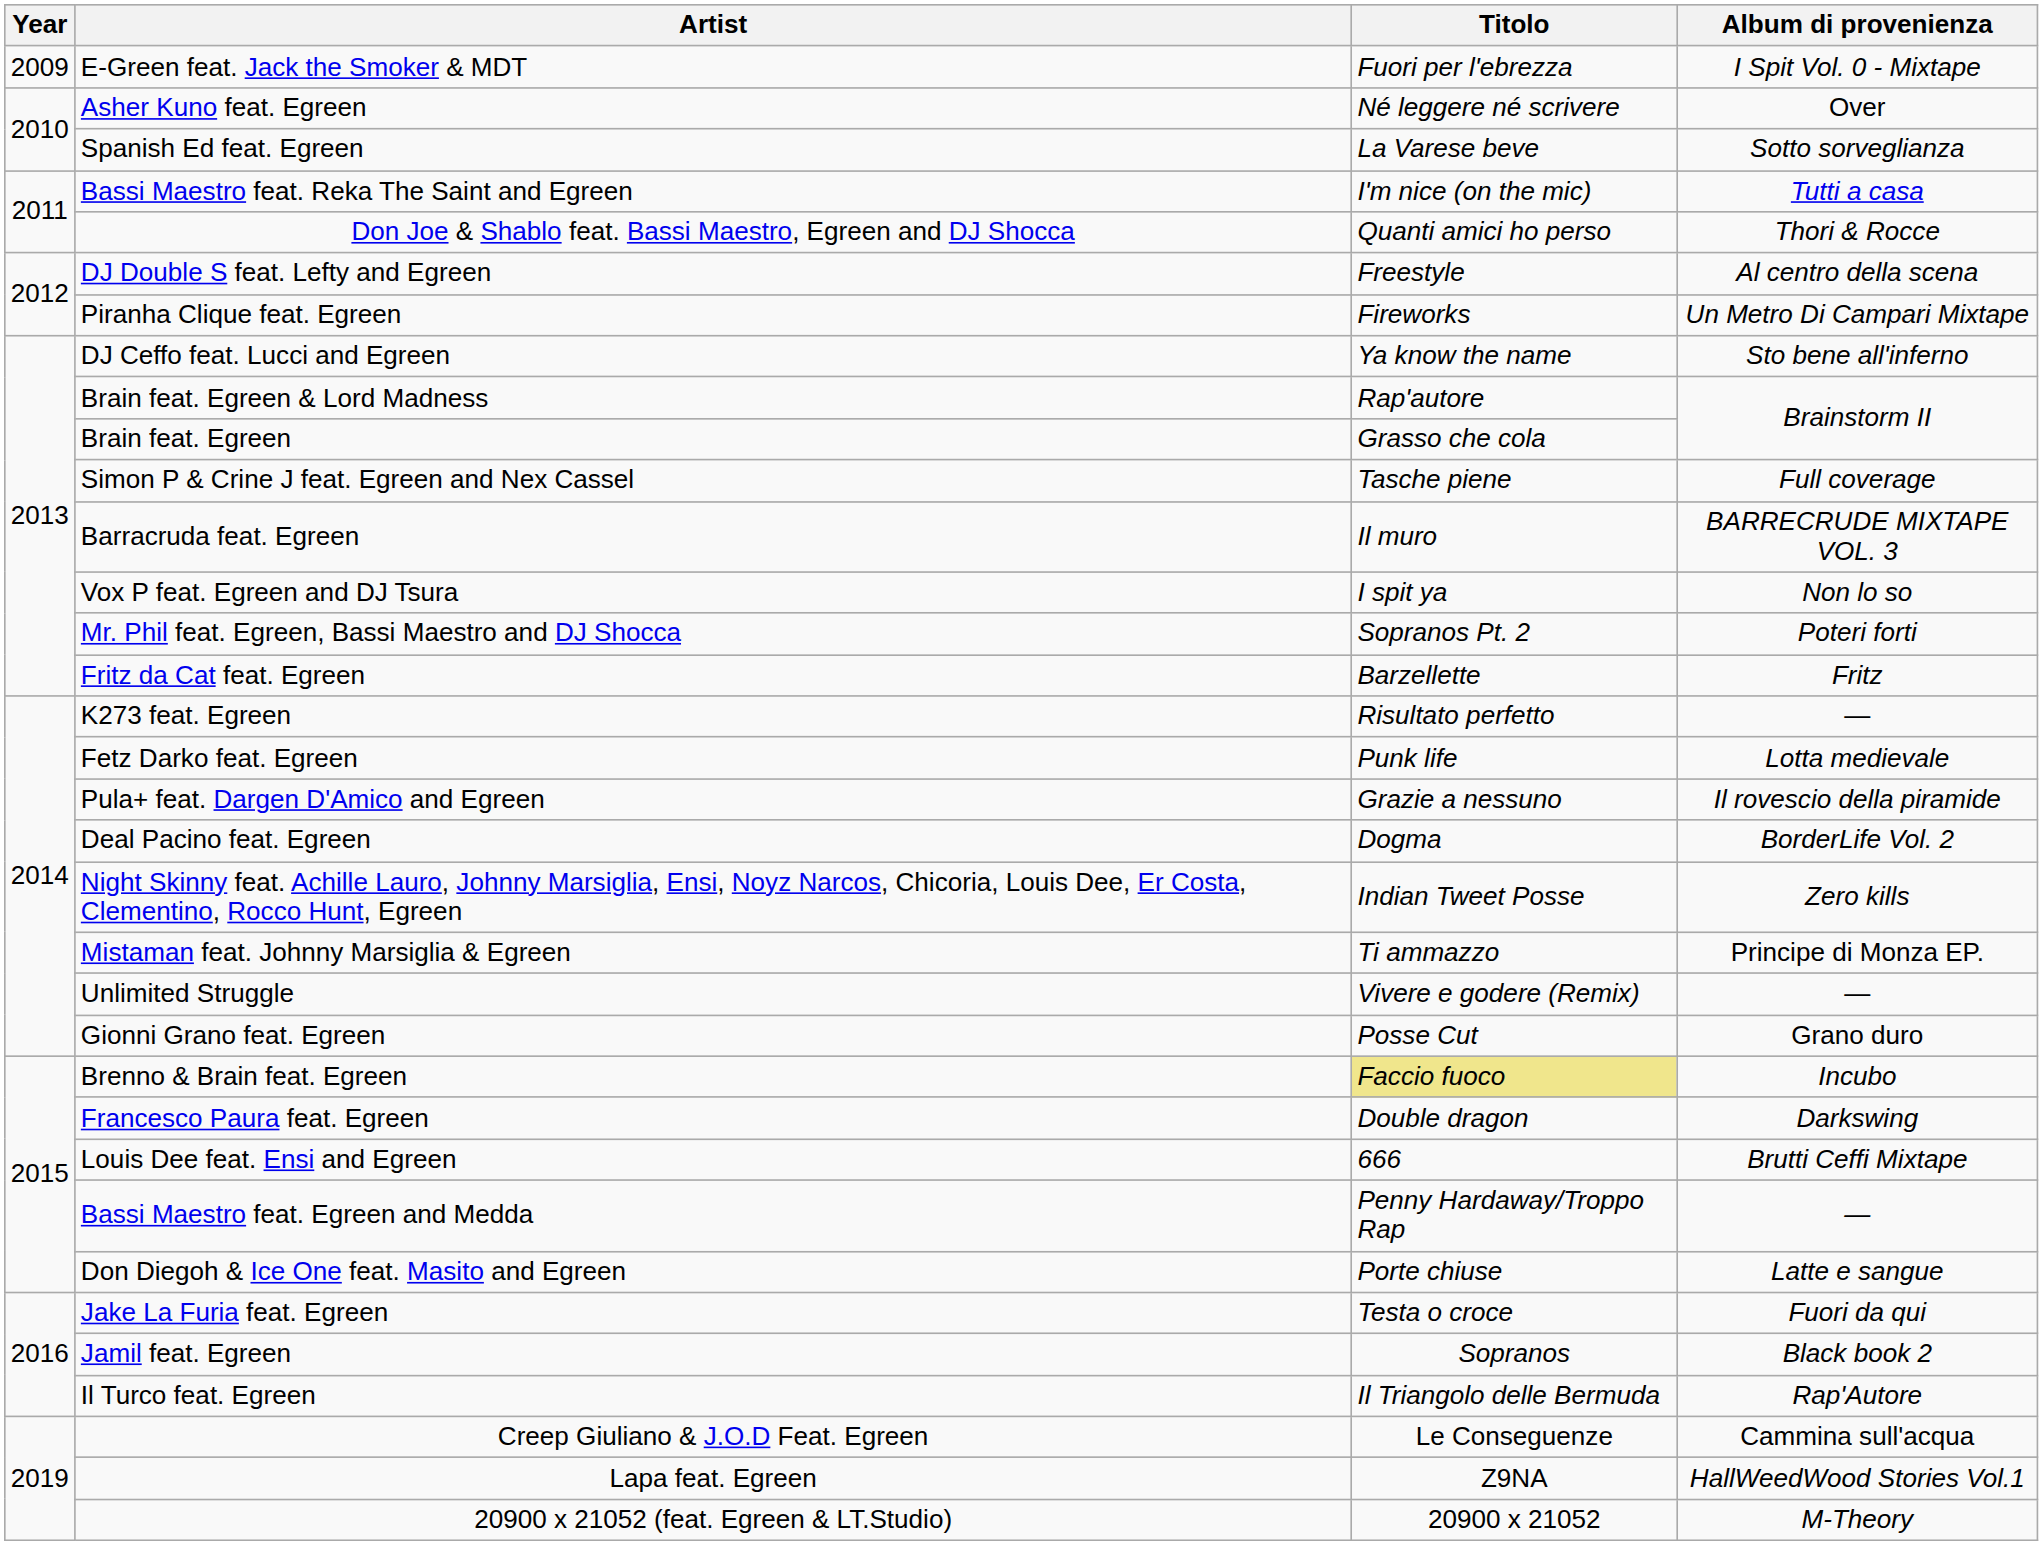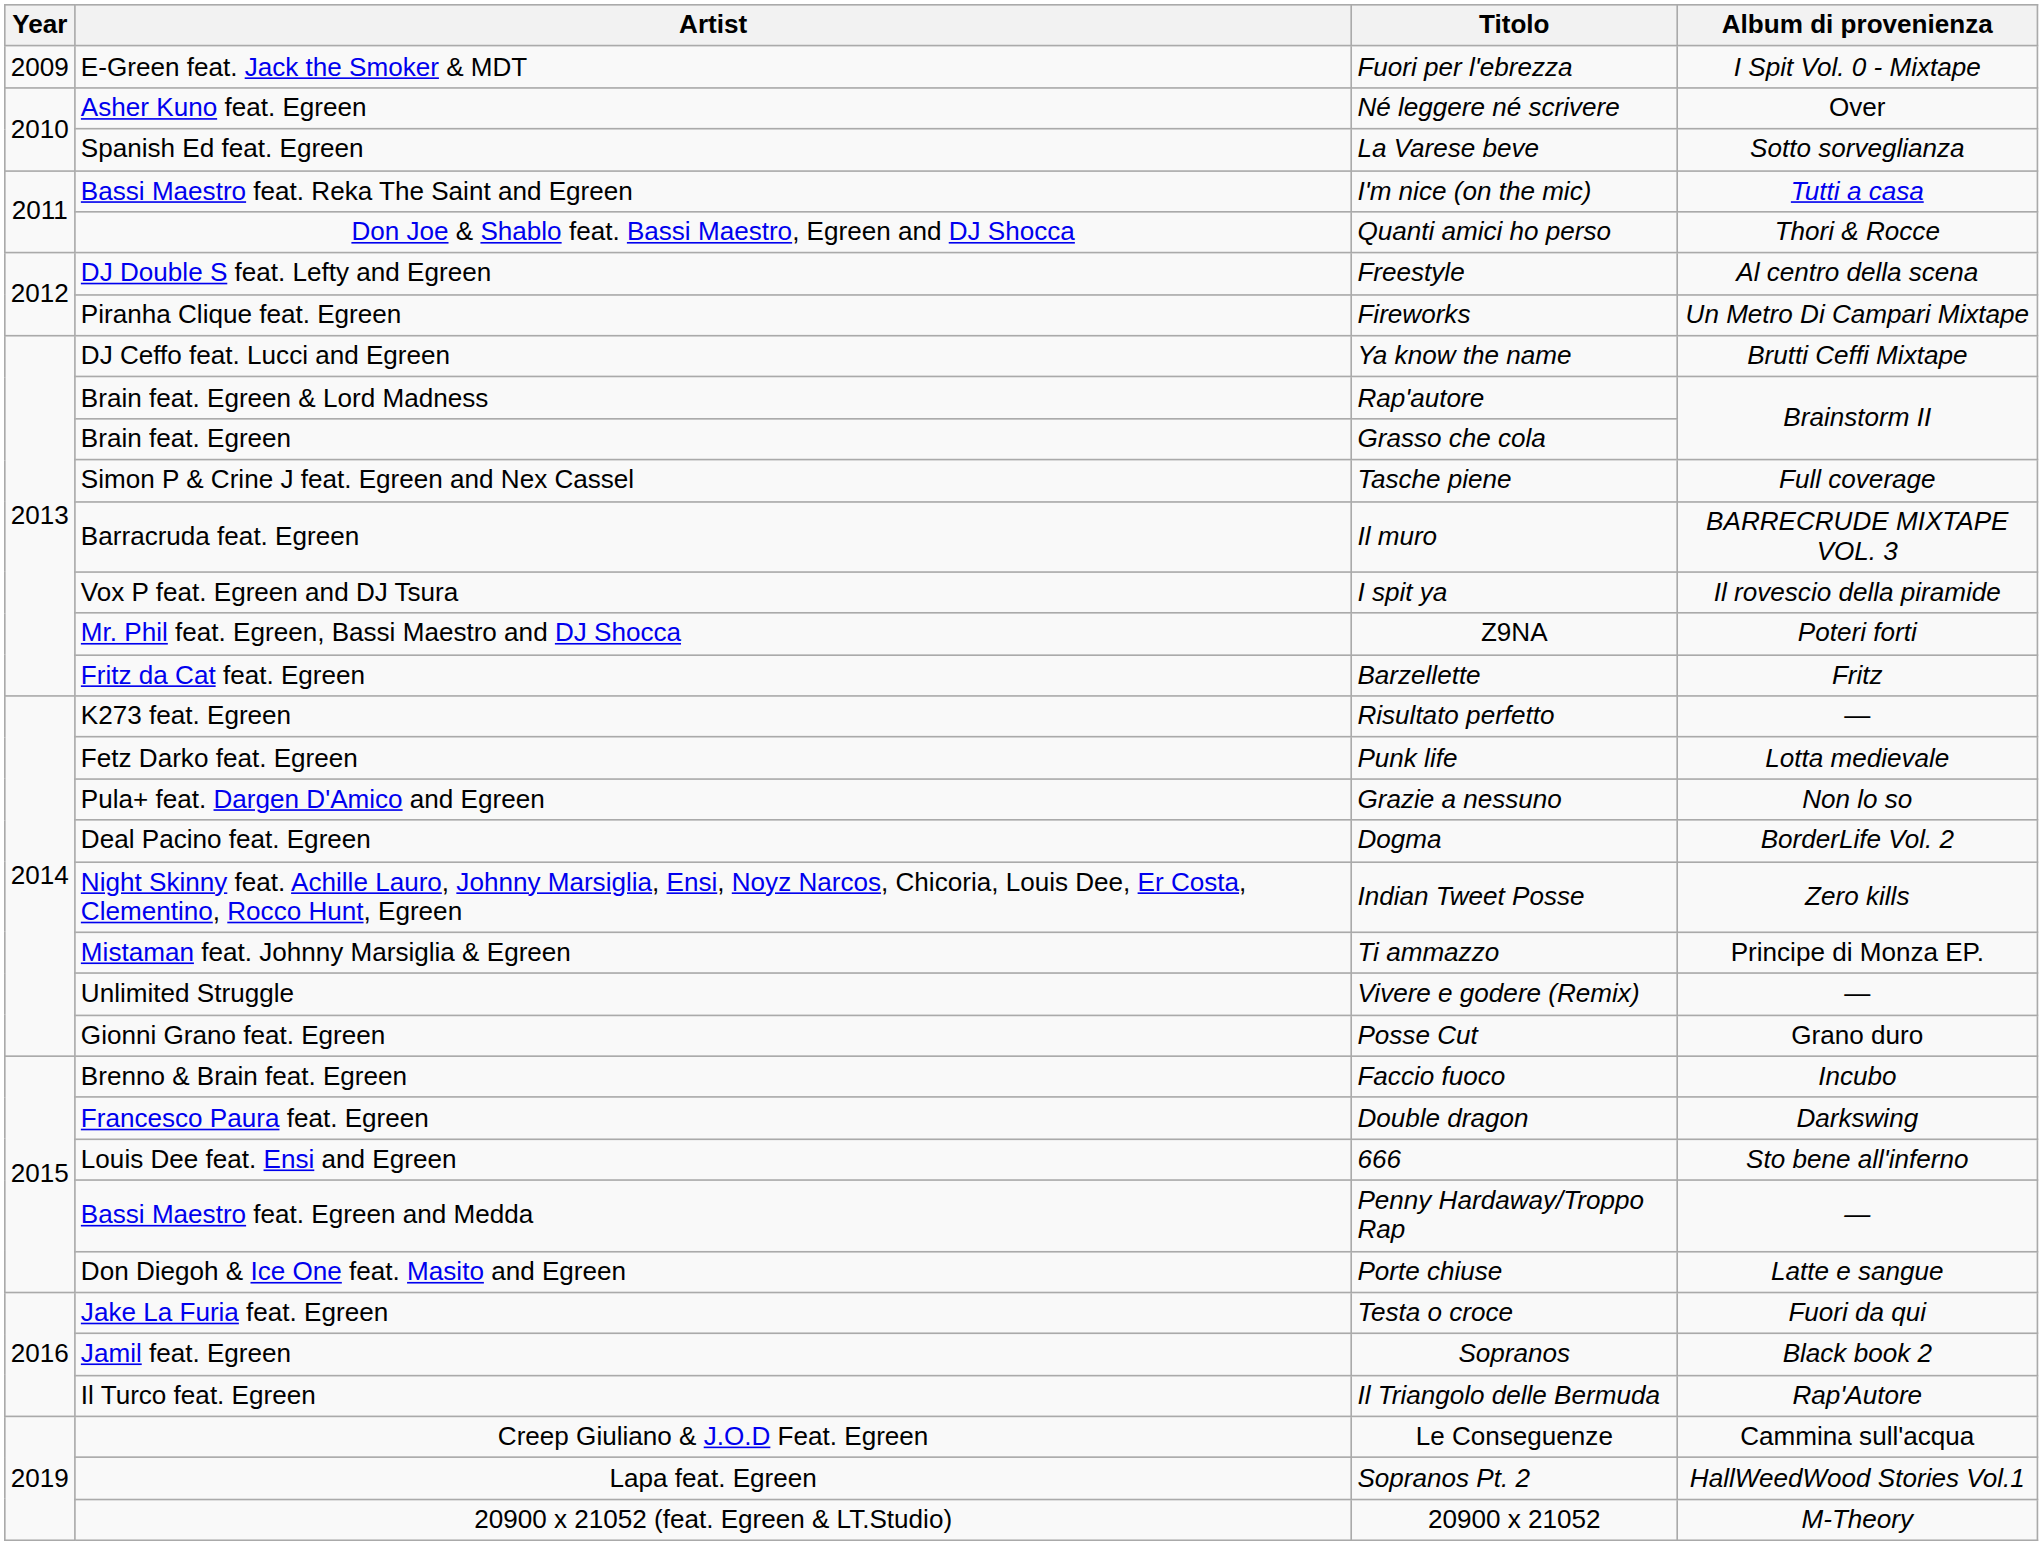DJ Ceffo feat. Lucci and Egreen | Album di provenienza: Sto bene all'inferno -> Brutti Ceffi Mixtape
Vox P feat. Egreen and DJ Tsura | Album di provenienza: Non lo so -> Il rovescio della piramide
Mr. Phil feat. Egreen, Bassi Maestro and DJ Shocca | Titolo: Sopranos Pt. 2 -> Z9NA
Pula+ feat. Dargen D'Amico and Egreen | Album di provenienza: Il rovescio della piramide -> Non lo so
Brenno & Brain feat. Egreen | Titolo: khaki background -> no background
Louis Dee feat. Ensi and Egreen | Album di provenienza: Brutti Ceffi Mixtape -> Sto bene all'inferno
Lapa feat. Egreen | Titolo: Z9NA -> Sopranos Pt. 2
